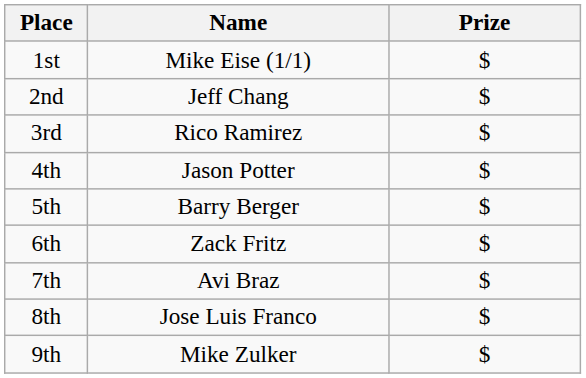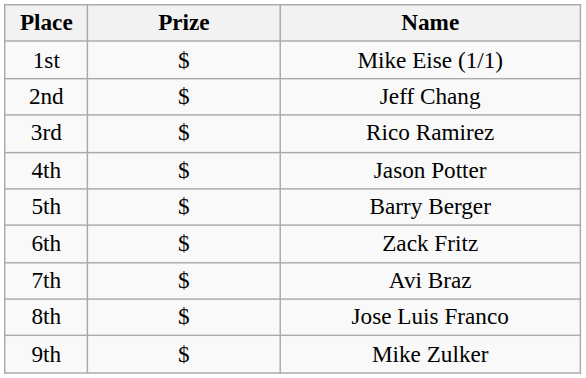columns swapped: Name <-> Prize
